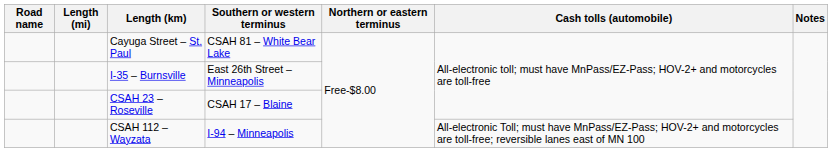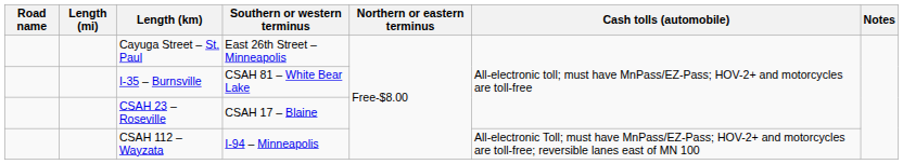Cayuga Street – St. Paul | Southern or western terminus: CSAH 81 – White Bear Lake -> East 26th Street – Minneapolis
I-35 – Burnsville | Southern or western terminus: East 26th Street – Minneapolis -> CSAH 81 – White Bear Lake
